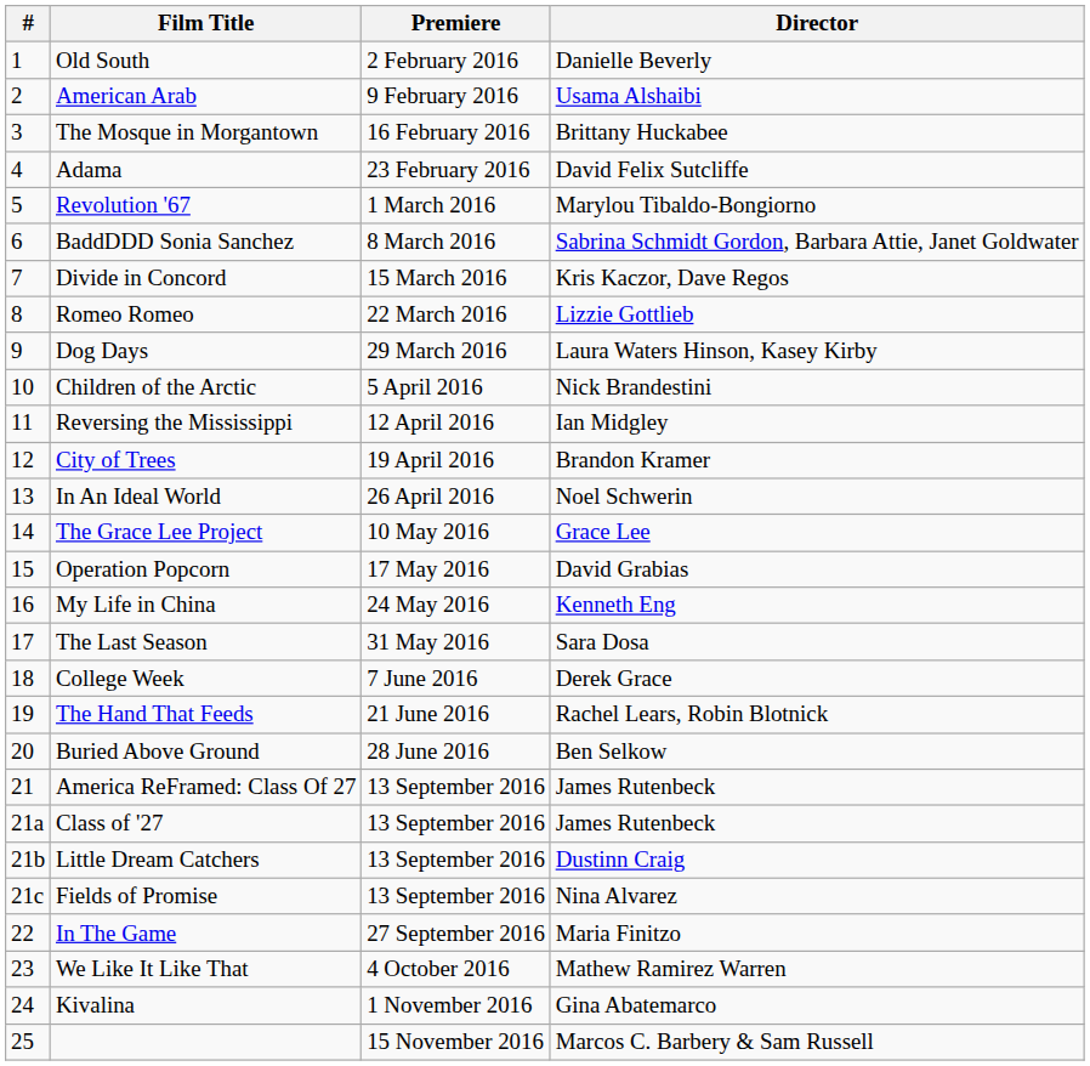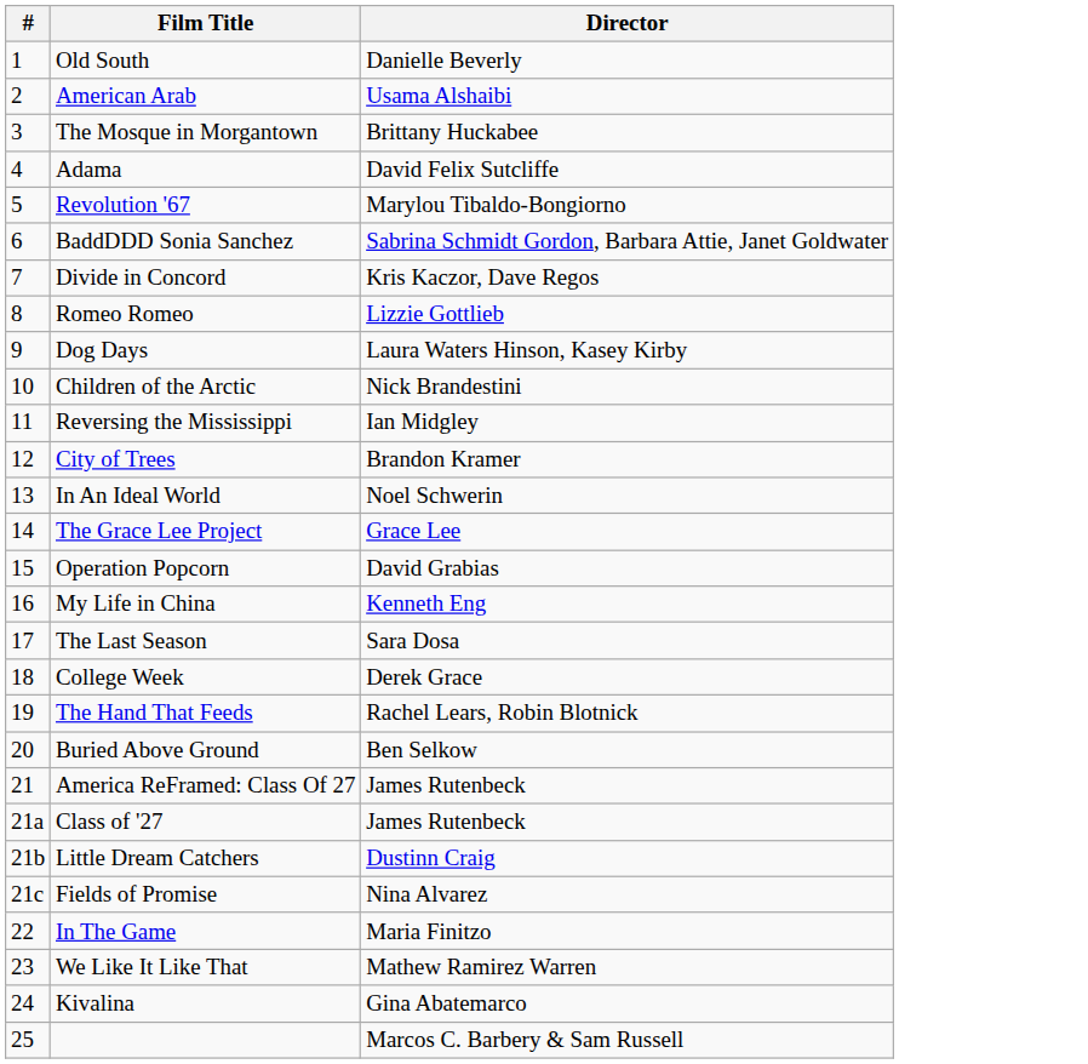- column: Premiere | 2 February 2016 | 9 February 2016 | 16 February 2016 | 23 February 2016 | 1 March 2016 | 8 March 2016 | 15 March 2016 | 22 March 2016 | 29 March 2016 | 5 April 2016 | 12 April 2016 | 19 April 2016 | 26 April 2016 | 10 May 2016 | 17 May 2016 | 24 May 2016 | 31 May 2016 | 7 June 2016 | 21 June 2016 | 28 June 2016 | 13 September 2016 | 13 September 2016 | 13 September 2016 | 13 September 2016 | 27 September 2016 | 4 October 2016 | 1 November 2016 | 15 November 2016
